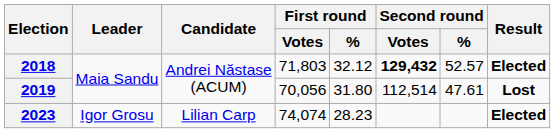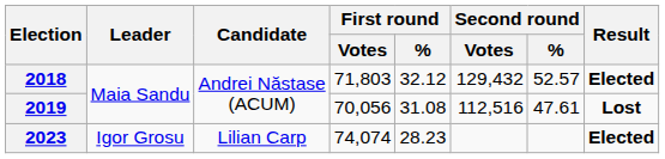2018 | Second round / Votes: bold -> normal
2019 | First round / %: 31.80 -> 31.08
2019 | Second round / Votes: 112,514 -> 112,516
